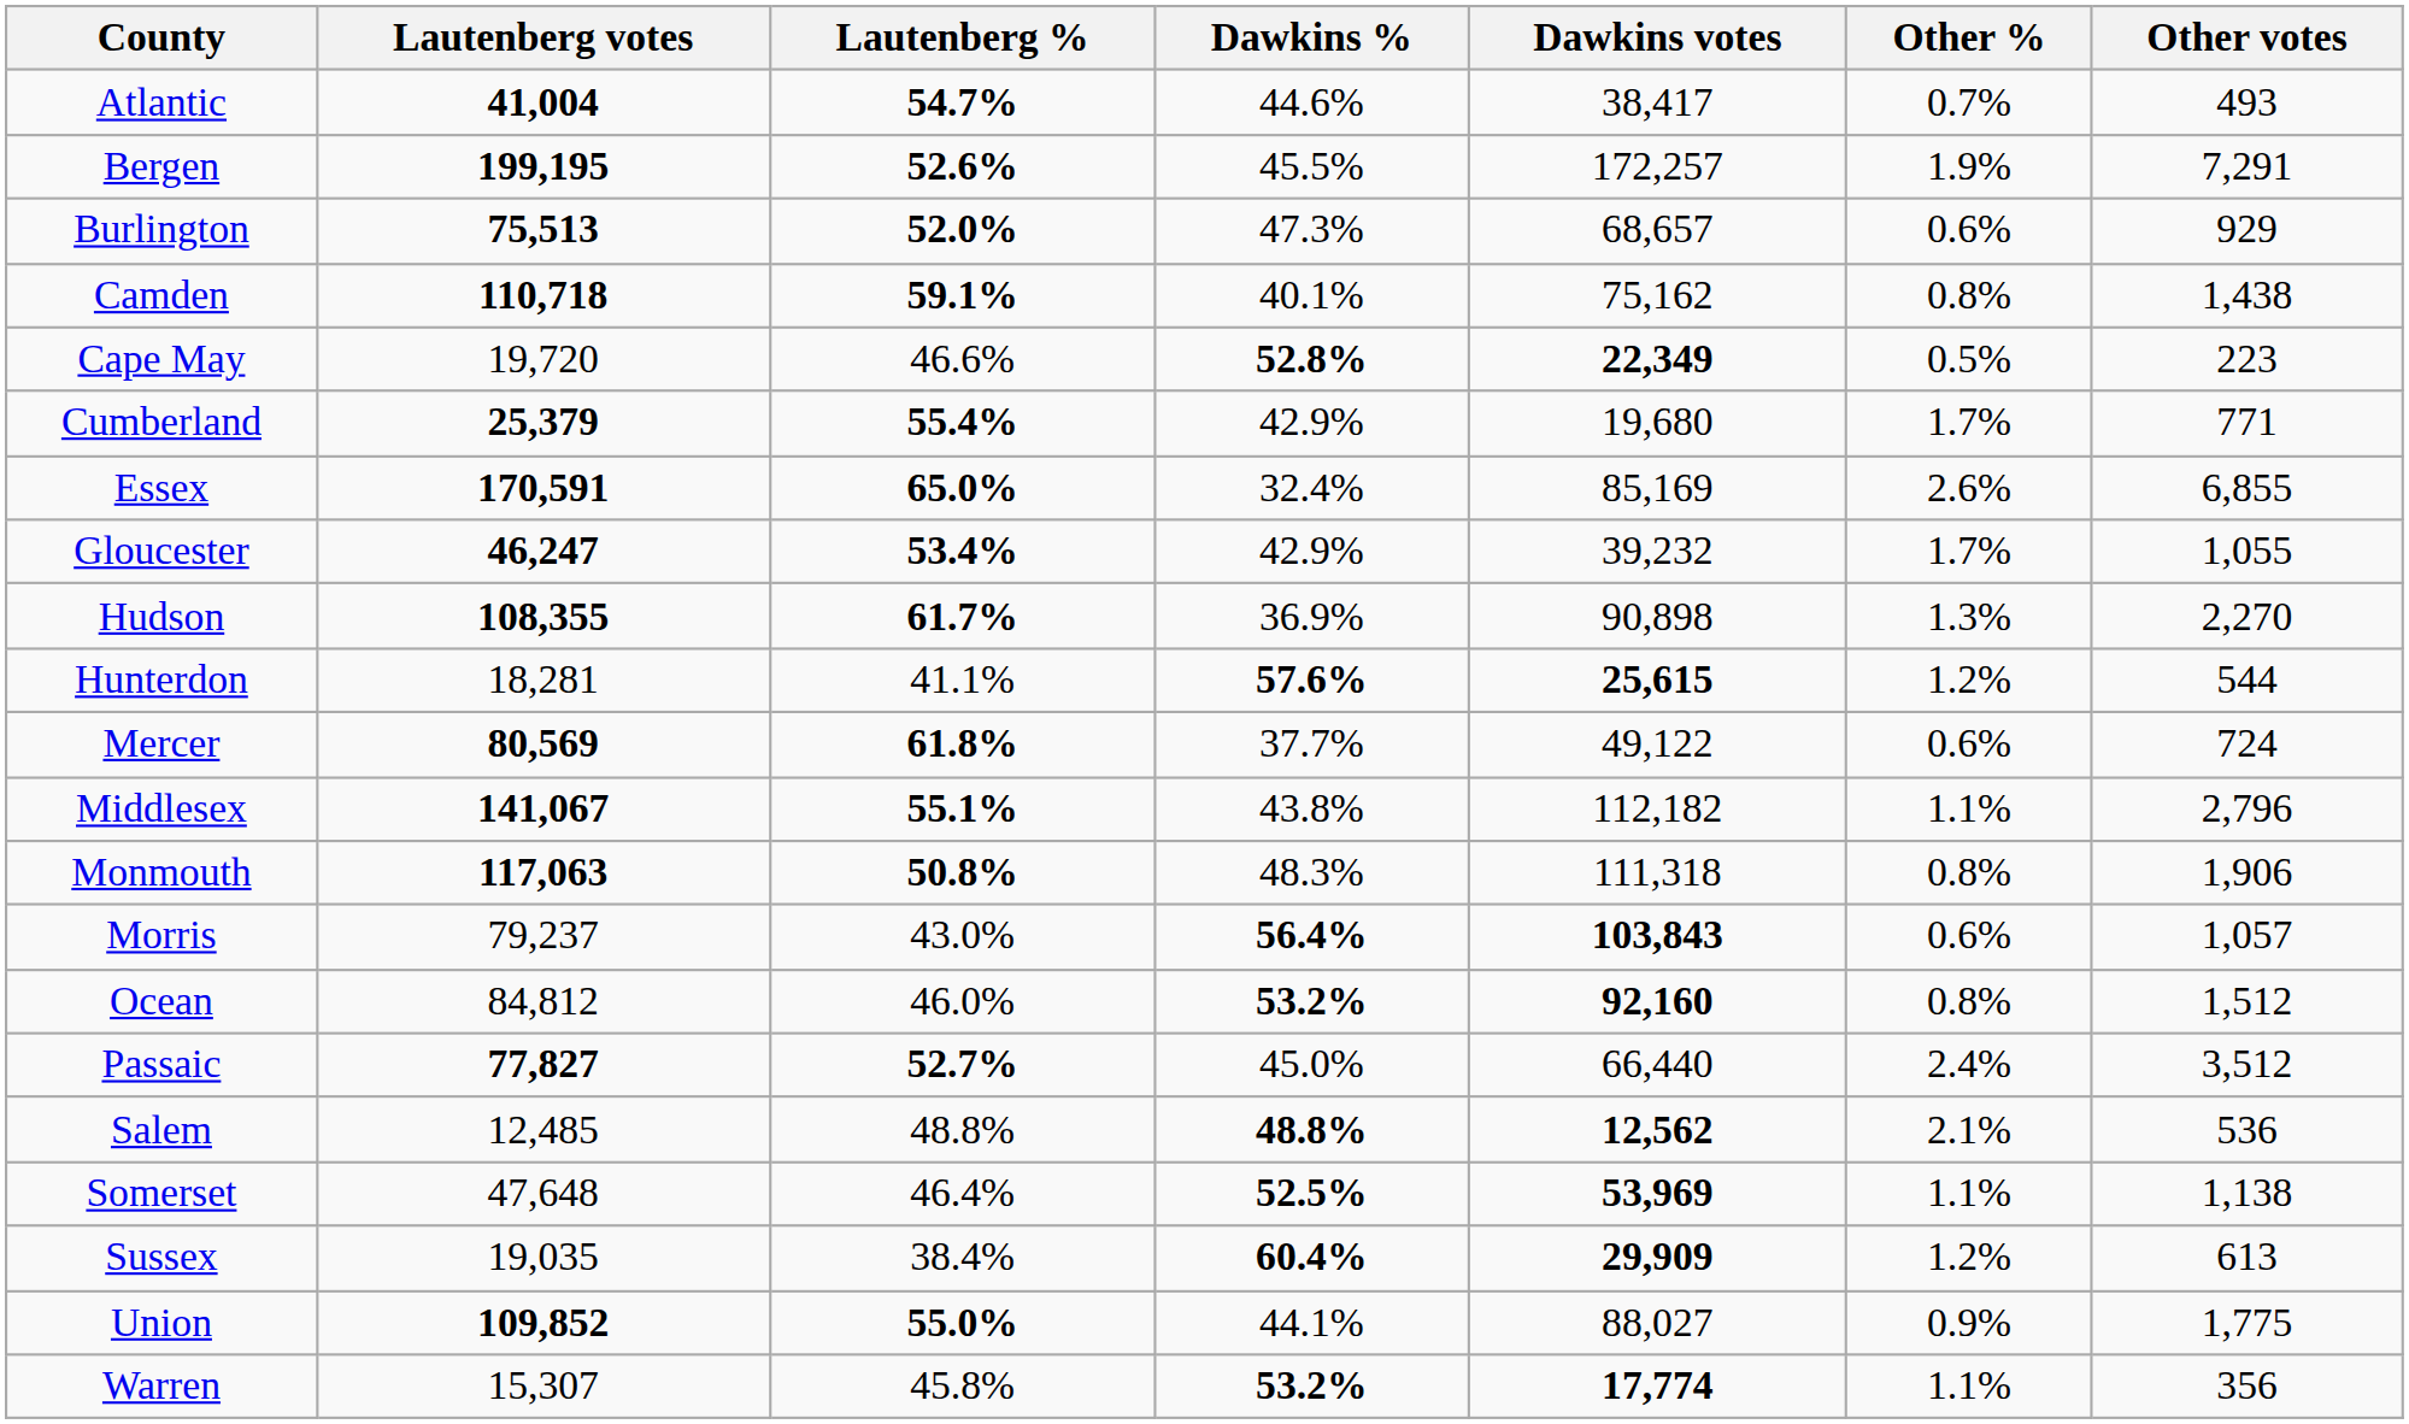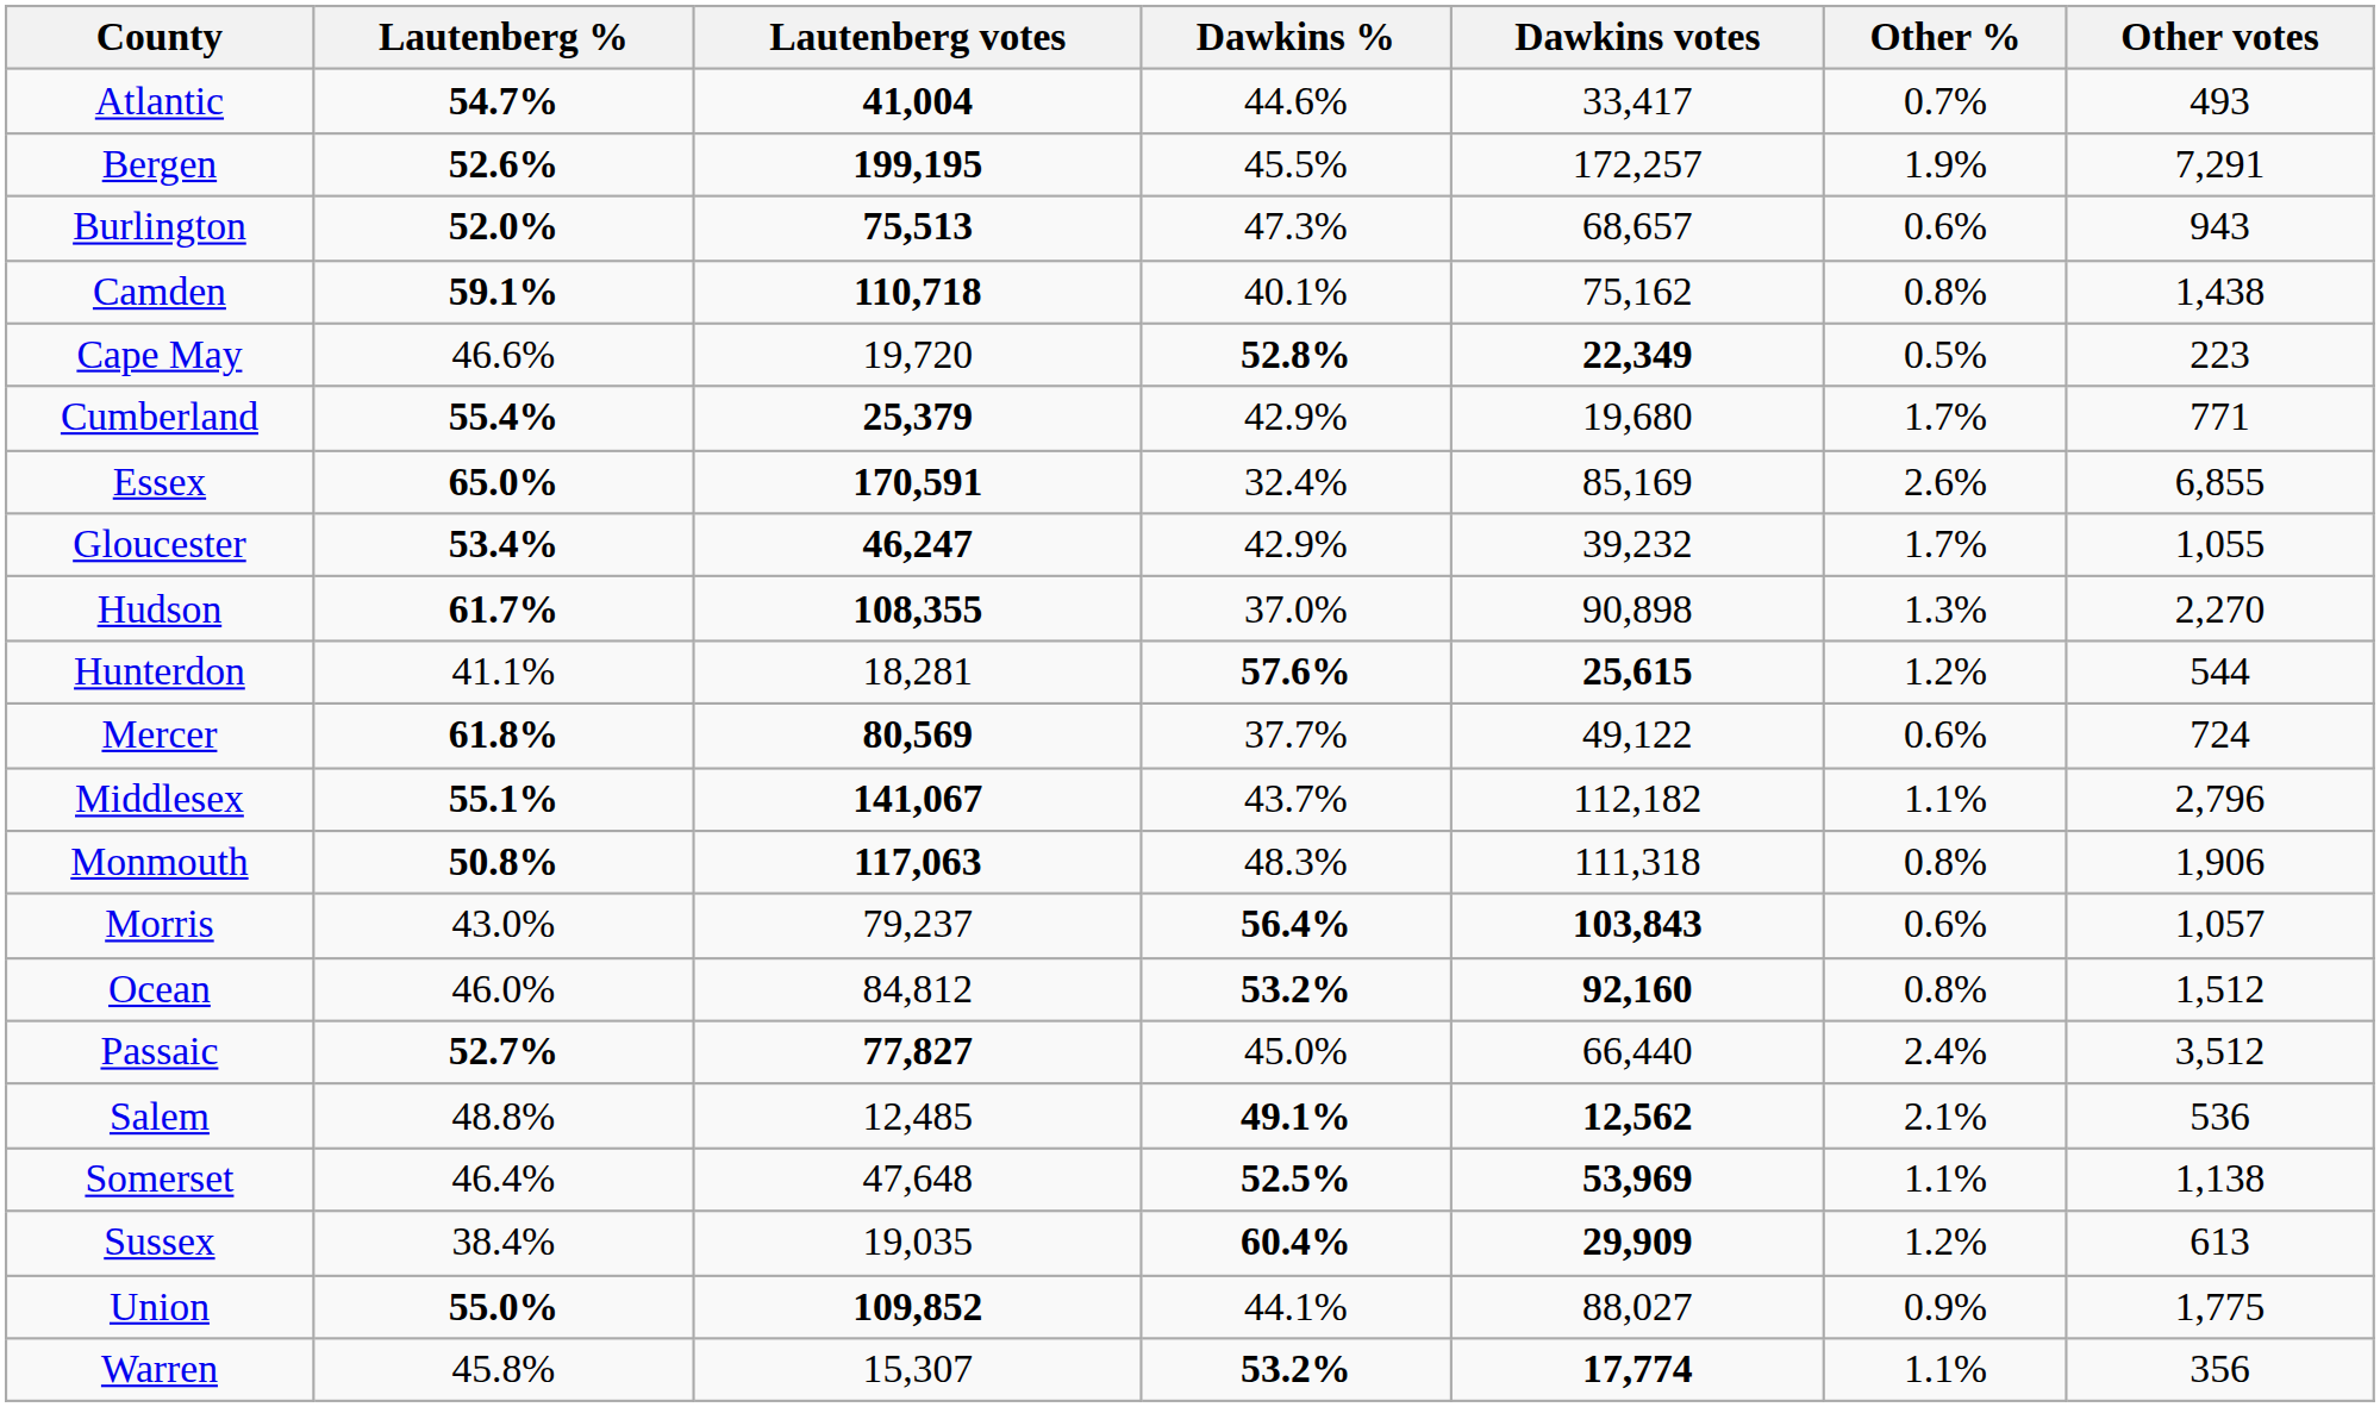columns swapped: Lautenberg % <-> Lautenberg votes
Atlantic | Dawkins votes: 38,417 -> 33,417
Burlington | Other votes: 929 -> 943
Hudson | Dawkins %: 36.9% -> 37.0%
Middlesex | Dawkins %: 43.8% -> 43.7%
Salem | Dawkins %: 48.8% -> 49.1%
